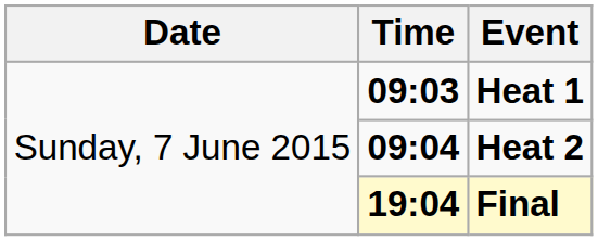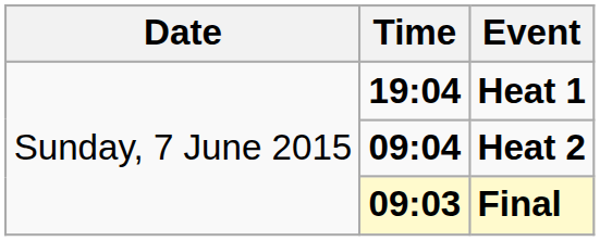Heat 1 | Time: 09:03 -> 19:04
Final | Time: 19:04 -> 09:03
